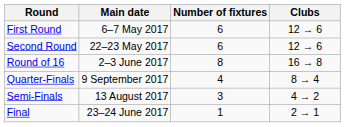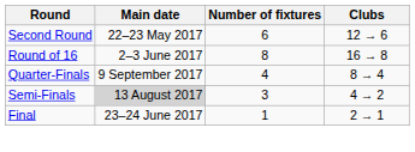- row: First Round | 6–7 May 2017 | 6 | 12 → 6
Semi-Finals | Main date: no background -> lightgrey background
